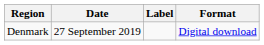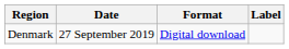columns swapped: Format <-> Label
